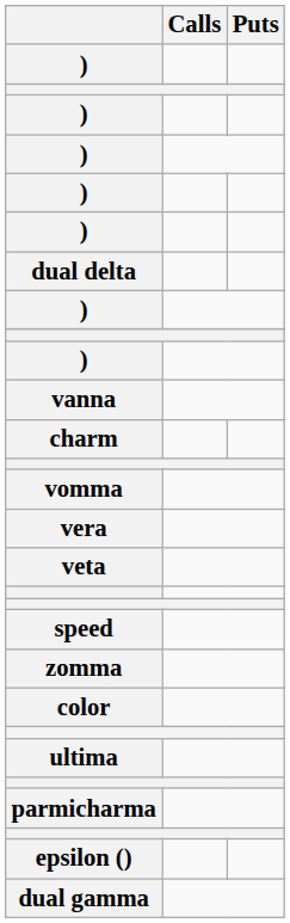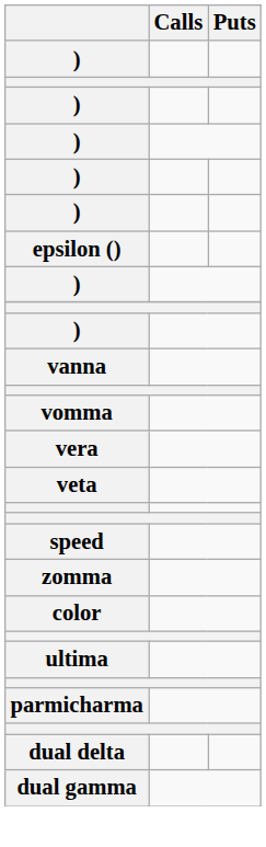rows swapped: epsilon () <-> dual delta
- row: charm
